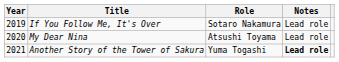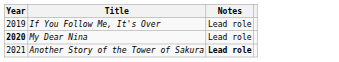- column: Role | Sotaro Nakamura | Atsushi Toyama | Yuma Togashi
My Dear Nina | Year: normal -> bold
